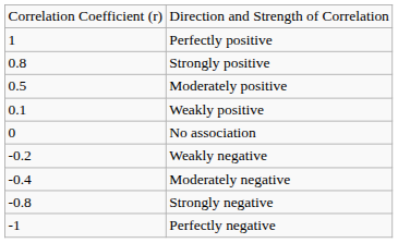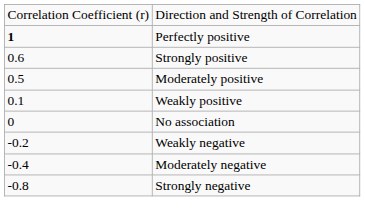Perfectly positive | column 1: normal -> bold
Strongly positive | column 1: 0.8 -> 0.6
- row: -1 | Perfectly negative
